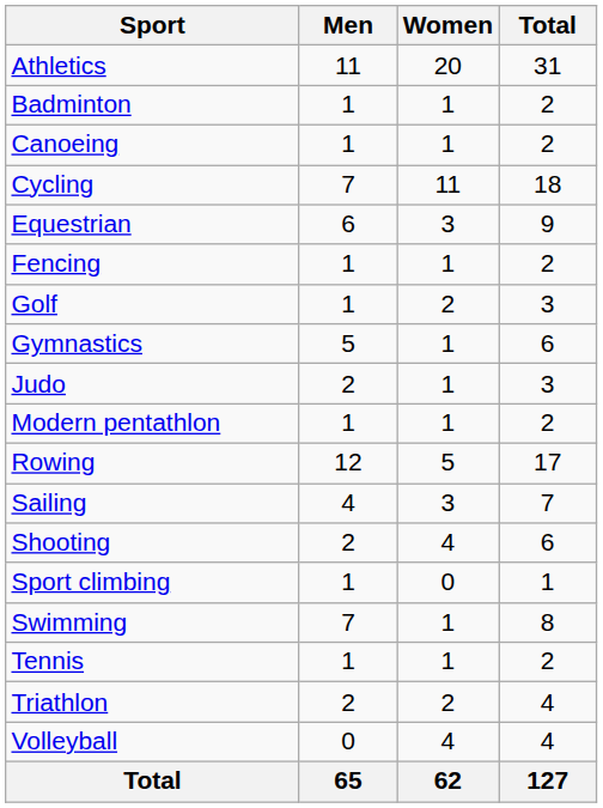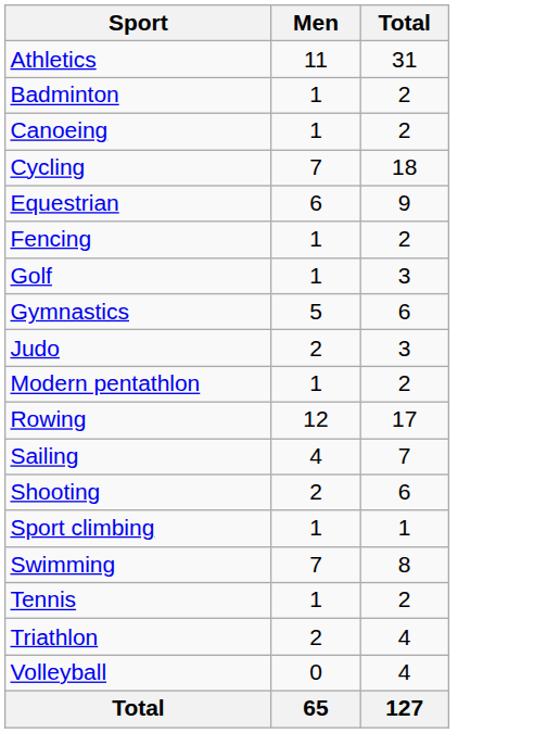- column: Women | 20 | 1 | 1 | 11 | 3 | 1 | 2 | 1 | 1 | 1 | 5 | 3 | 4 | 0 | 1 | 1 | 2 | 4 | 62
